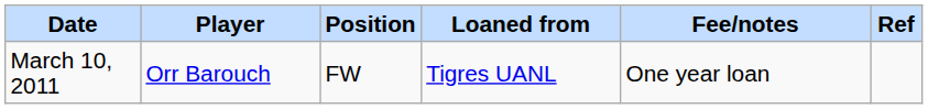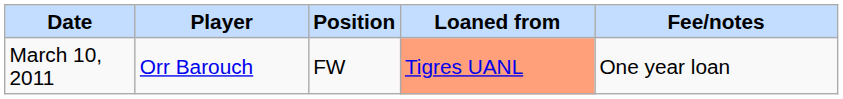- column: Ref
March 10, 2011 | Loaned from: no background -> lightsalmon background
